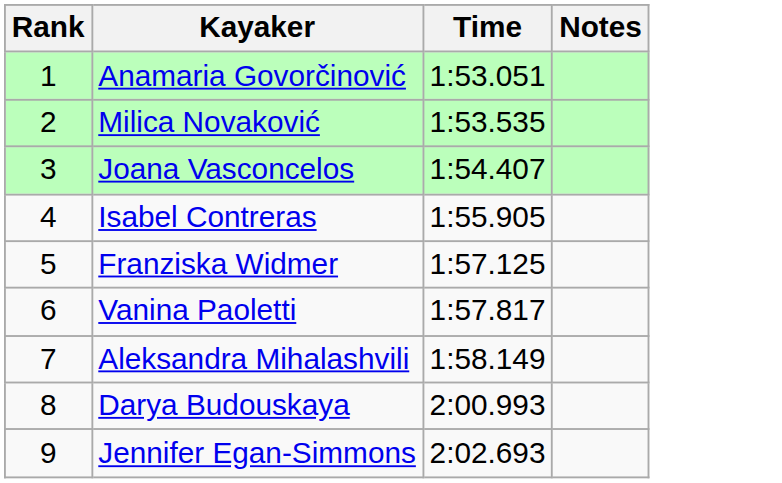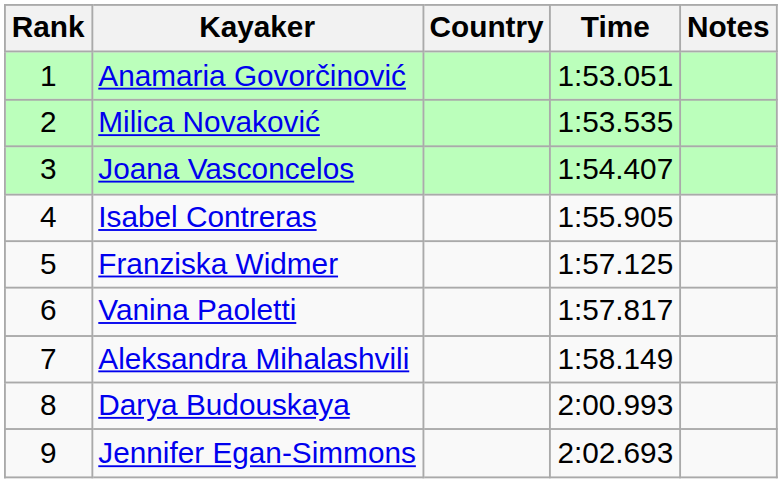+ column: Country
